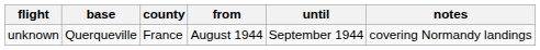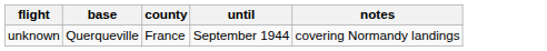- column: from | August 1944
